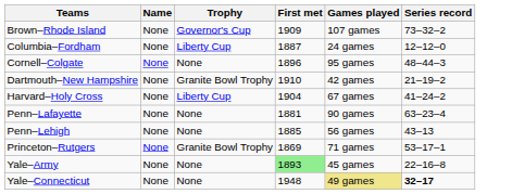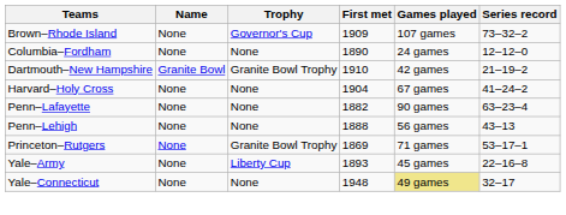Columbia–Fordham | Trophy: Liberty Cup -> None
Columbia–Fordham | First met: 1887 -> 1890
- row: Cornell–Colgate | None | None | 1896 | 95 games | 48–44–3
Dartmouth–New Hampshire | Name: None -> Granite Bowl
Harvard–Holy Cross | Trophy: Liberty Cup -> None
Penn–Lafayette | First met: 1881 -> 1882
Penn–Lehigh | First met: 1885 -> 1888
Yale–Army | Trophy: None -> Liberty Cup
Yale–Army | First met: lightgreen background -> no background
Yale–Connecticut | Series record: bold -> normal
